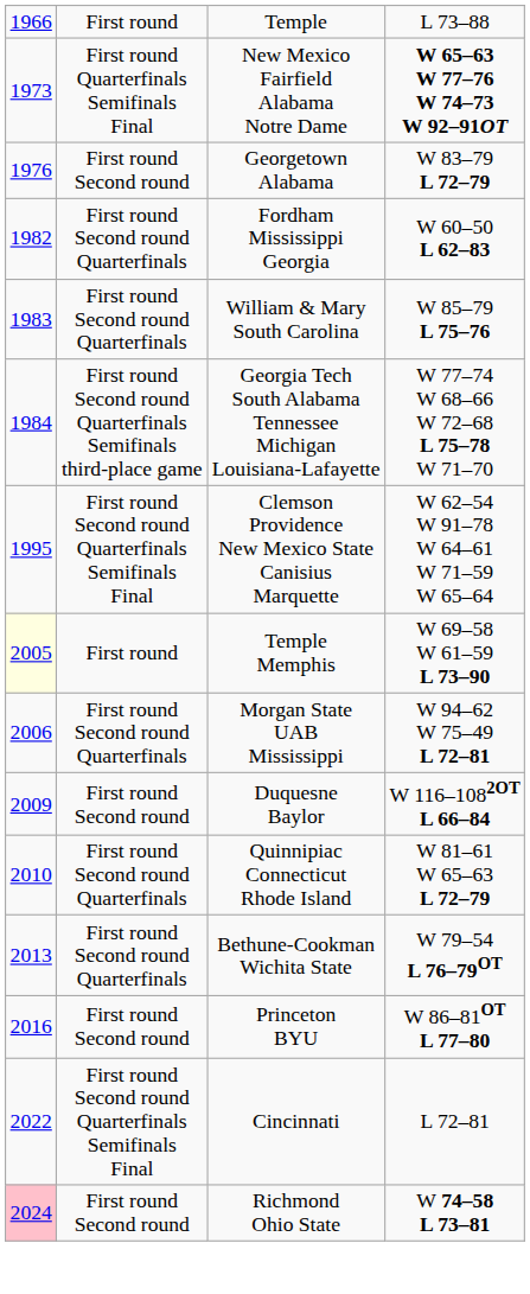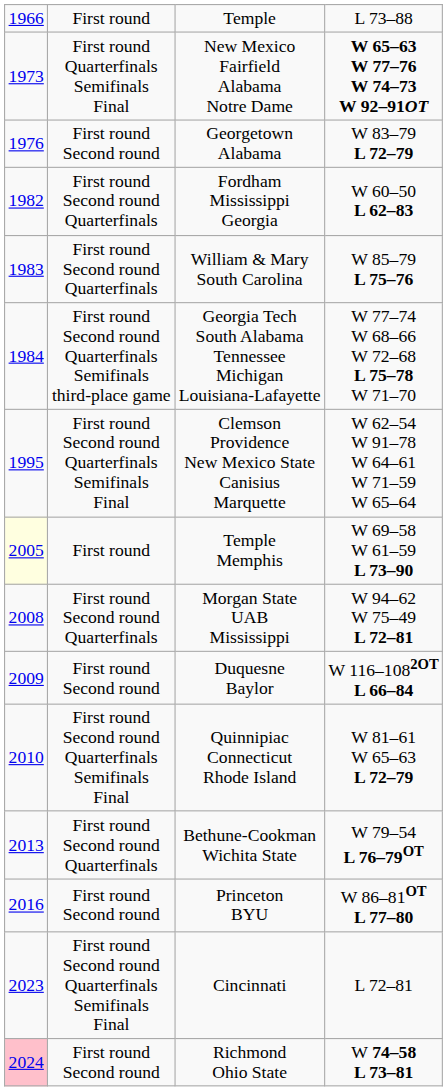Morgan State UAB Mississippi | column 1: 2006 -> 2008
Quinnipiac Connecticut Rhode Island | column 2: First round Second round Quarterfinals -> First round Second round Quarterfinals Semifinals Final
Cincinnati | column 1: 2022 -> 2023
